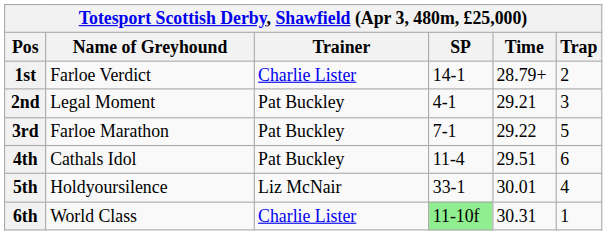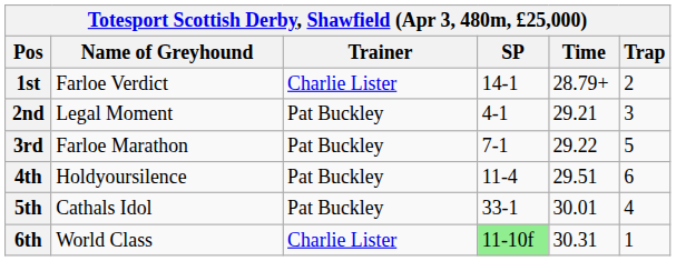4th | Name of Greyhound: Cathals Idol -> Holdyoursilence
5th | Name of Greyhound: Holdyoursilence -> Cathals Idol
5th | Trainer: Liz McNair -> Pat Buckley
